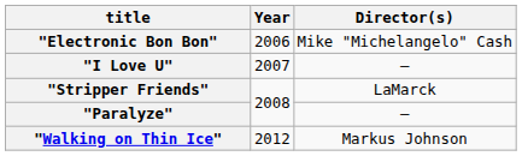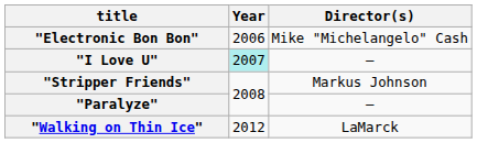"I Love U" | Year: no background -> paleturquoise background
"Stripper Friends" | Director(s): LaMarck -> Markus Johnson
"Walking on Thin Ice" | Director(s): Markus Johnson -> LaMarck
